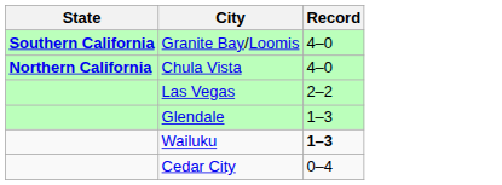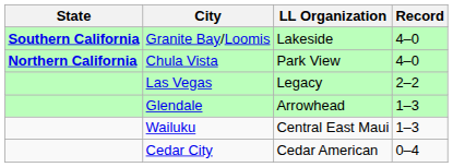+ column: LL Organization | Lakeside | Park View | Legacy | Arrowhead | Central East Maui | Cedar American
Wailuku | Record: bold -> normal
